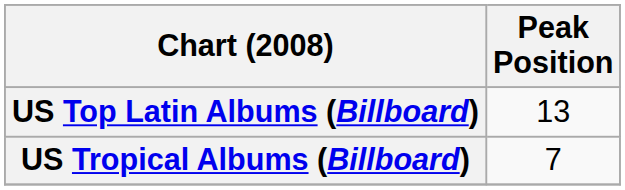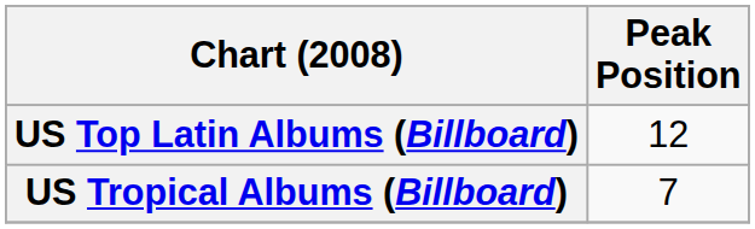US Top Latin Albums (Billboard) | Peak Position: 13 -> 12
